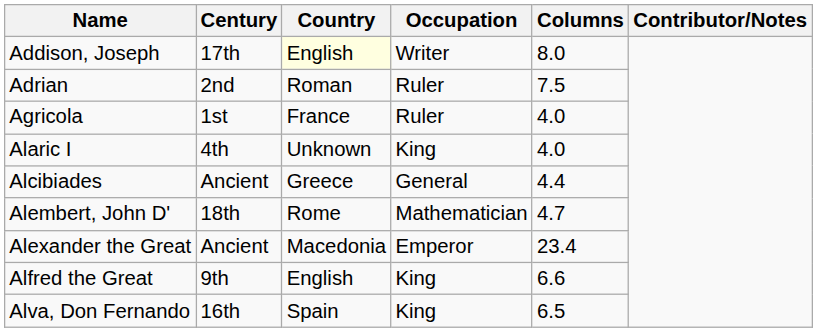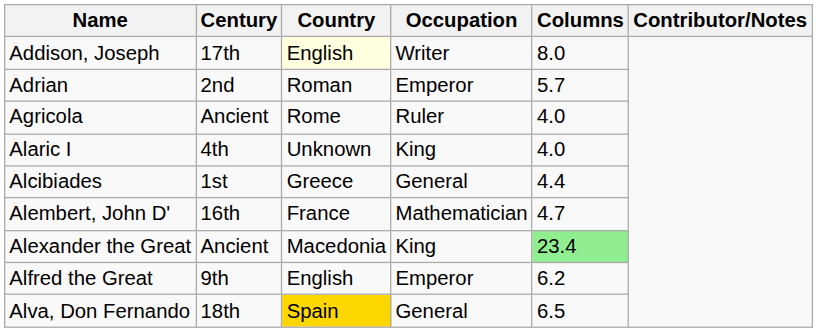Adrian | Occupation: Ruler -> Emperor
Adrian | Columns: 7.5 -> 5.7
Agricola | Century: 1st -> Ancient
Agricola | Country: France -> Rome
Alcibiades | Century: Ancient -> 1st
Alembert, John D' | Century: 18th -> 16th
Alembert, John D' | Country: Rome -> France
Alexander the Great | Occupation: Emperor -> King
Alexander the Great | Columns: no background -> lightgreen background
Alfred the Great | Occupation: King -> Emperor
Alfred the Great | Columns: 6.6 -> 6.2
Alva, Don Fernando | Century: 16th -> 18th
Alva, Don Fernando | Country: no background -> gold background
Alva, Don Fernando | Occupation: King -> General
